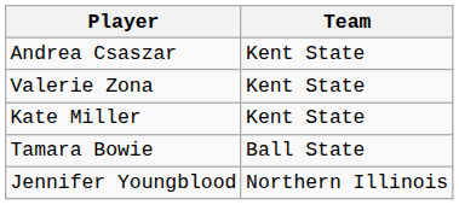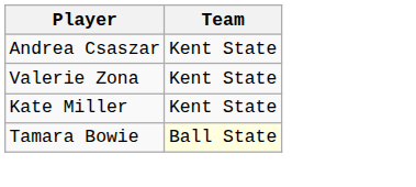Tamara Bowie | Team: no background -> lightyellow background
- row: Jennifer Youngblood | Northern Illinois
